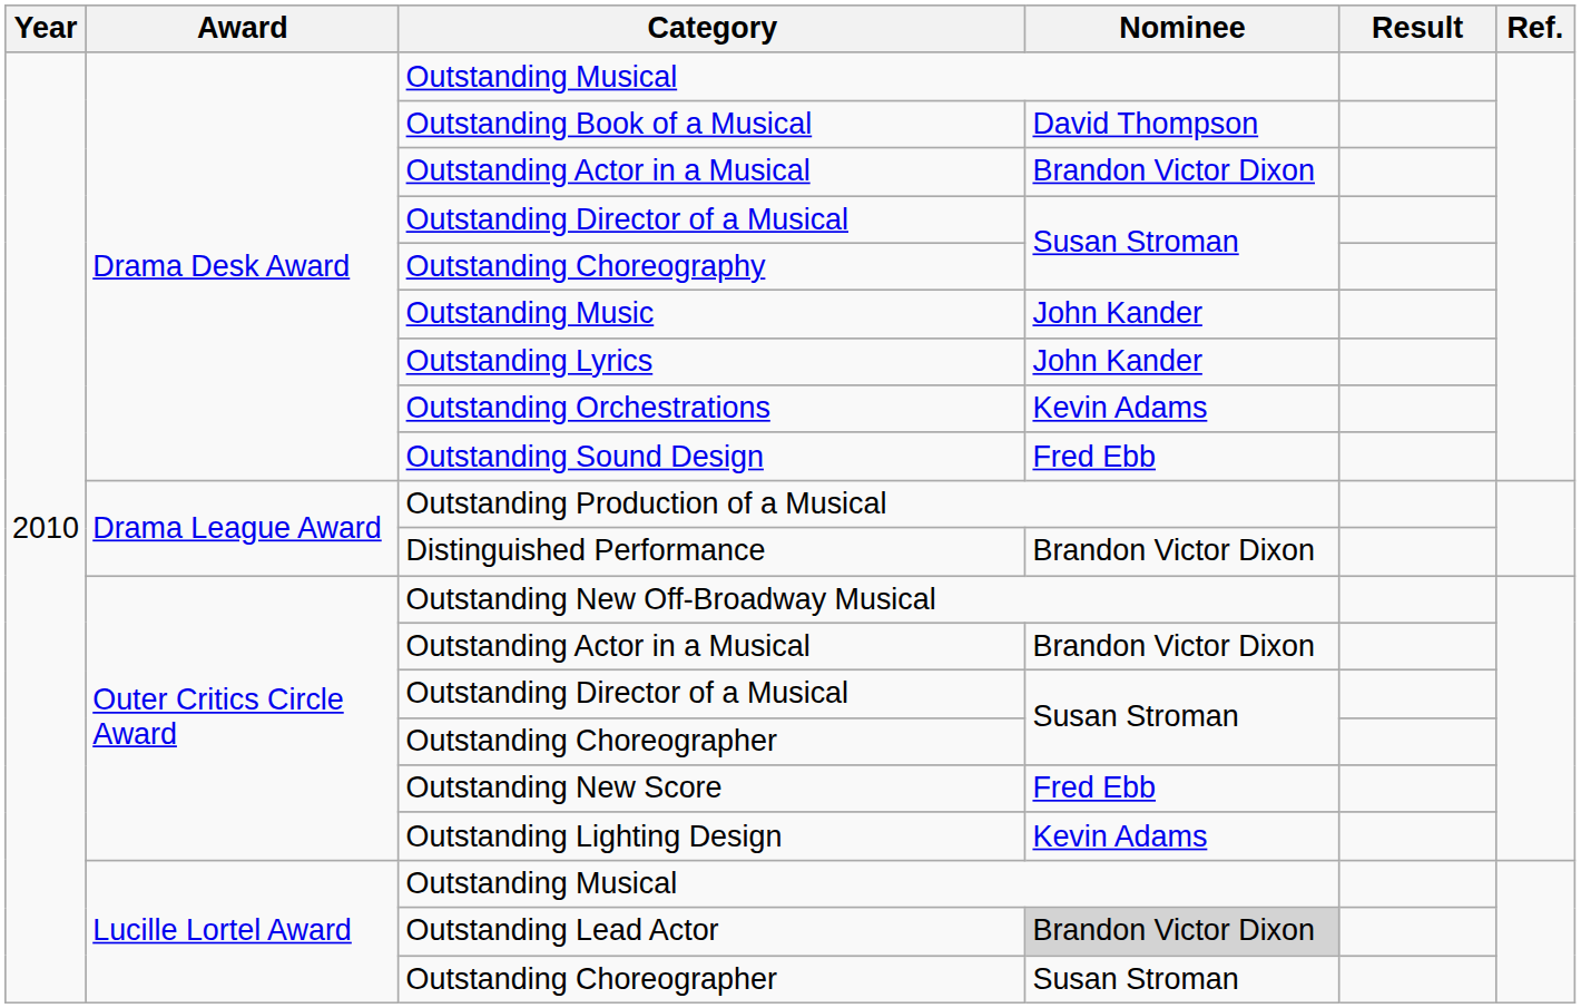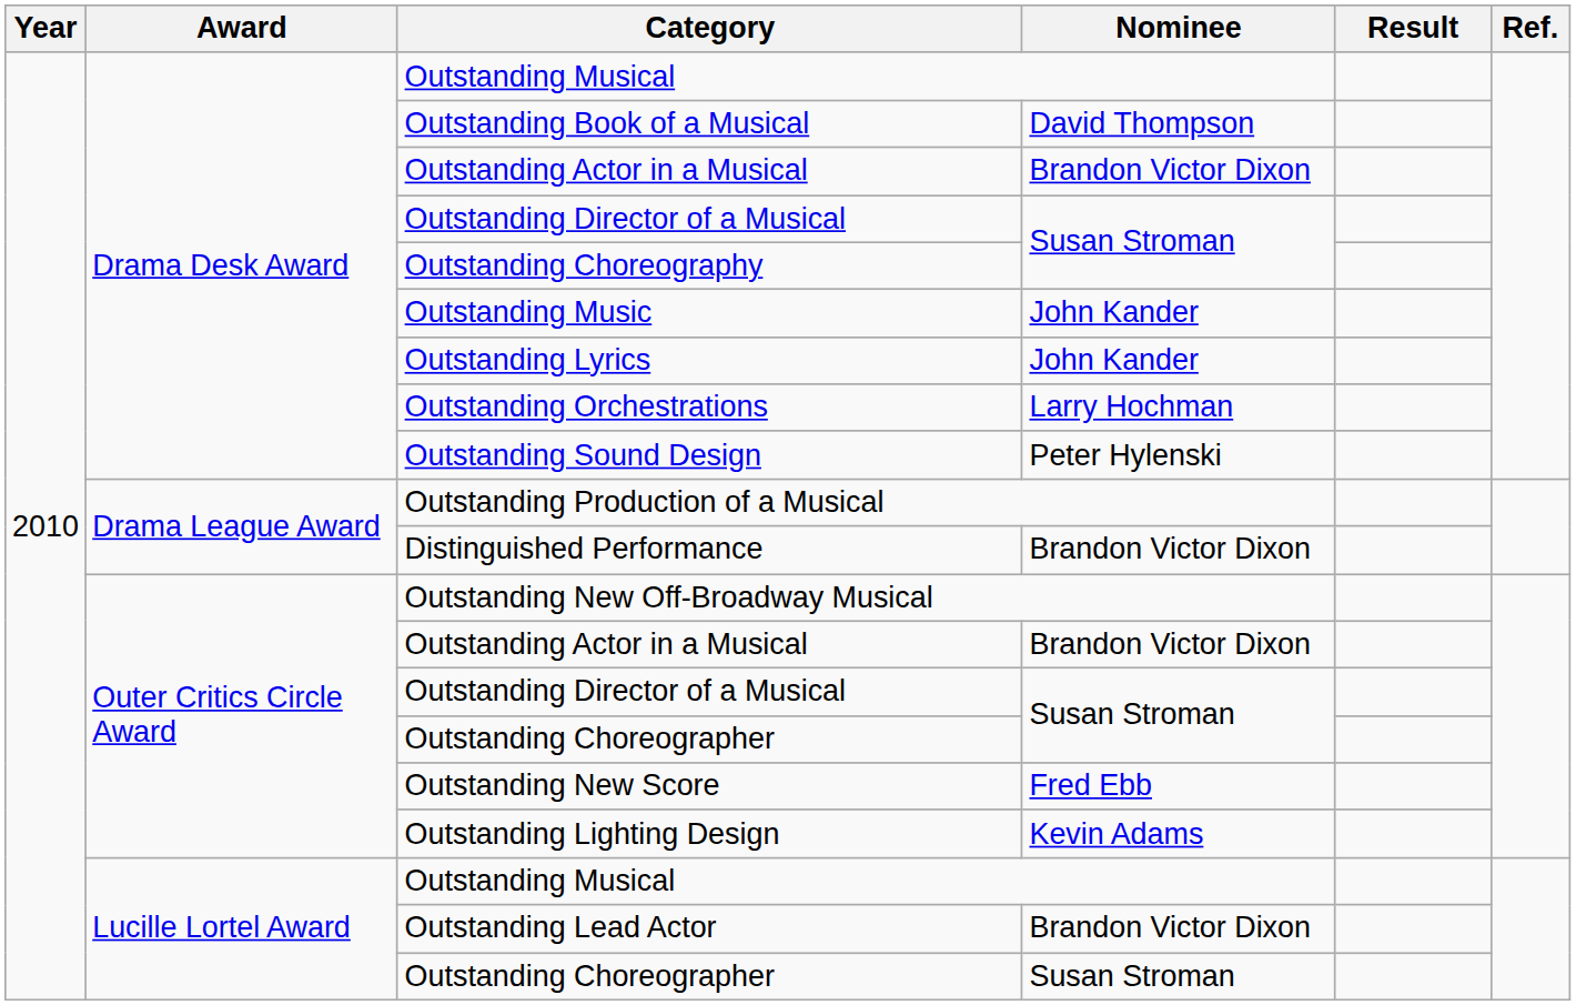Outstanding Orchestrations | Nominee: Kevin Adams -> Larry Hochman
Outstanding Sound Design | Nominee: Fred Ebb -> Peter Hylenski
Outstanding Lead Actor | Nominee: lightgrey background -> no background
